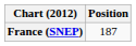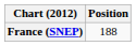France (SNEP) | Position: 187 -> 188
